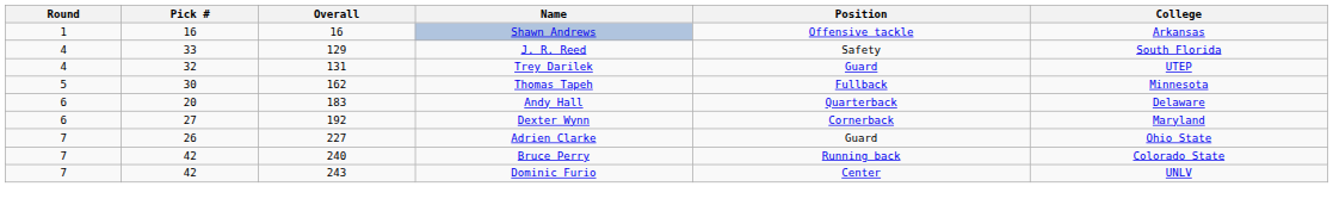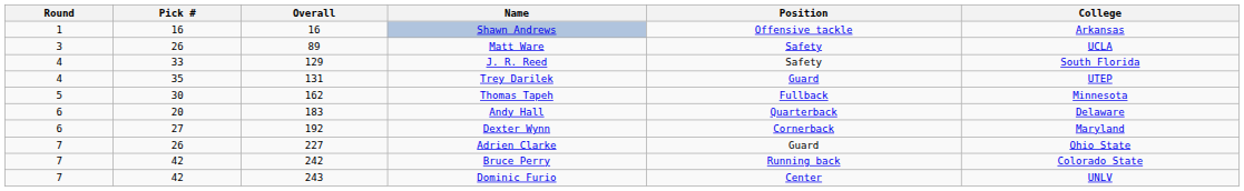+ row: 3 | 26 | 89 | Matt Ware | Safety | UCLA
Trey Darilek | Pick #: 32 -> 35
Bruce Perry | Overall: 240 -> 242
